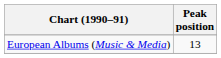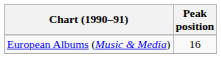European Albums (Music & Media) | Peak position: 13 -> 16
